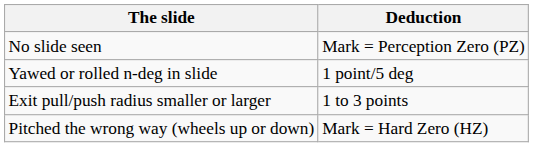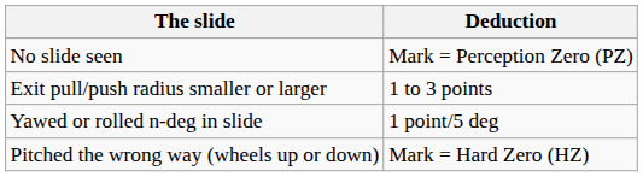rows swapped: Yawed or rolled n-deg in slide <-> Exit pull/push radius smaller or larger
